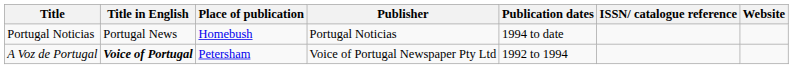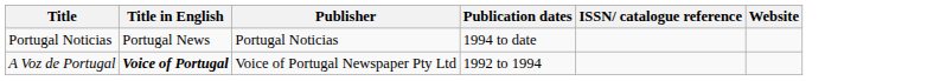- column: Place of publication | Homebush | Petersham
